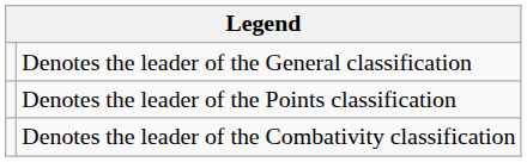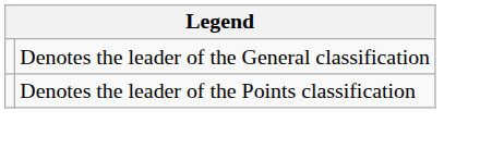- row: Denotes the leader of the Combativity classification
